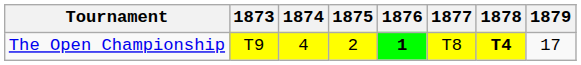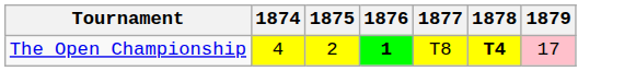- column: 1873 | T9
The Open Championship | 1879: no background -> pink background
